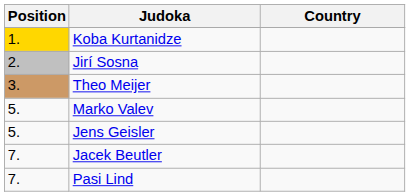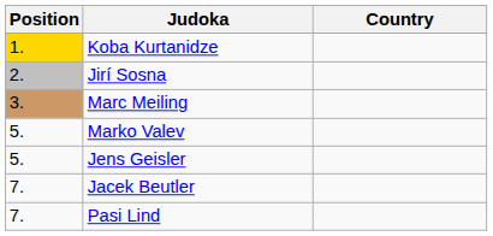+ row: 3. | Marc Meiling
- row: 3. | Theo Meijer
